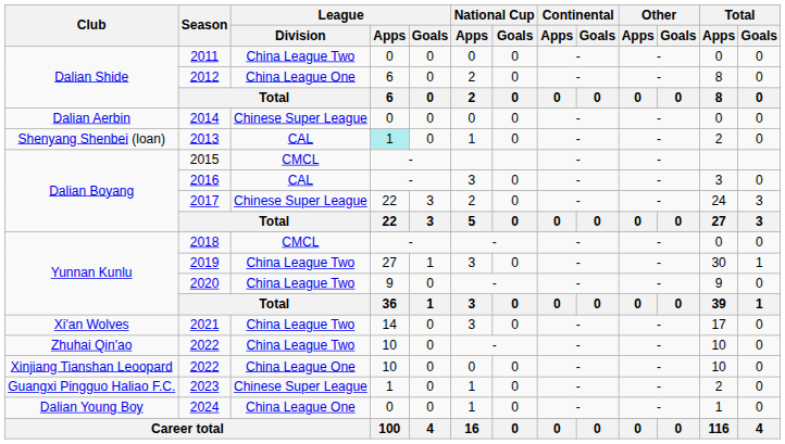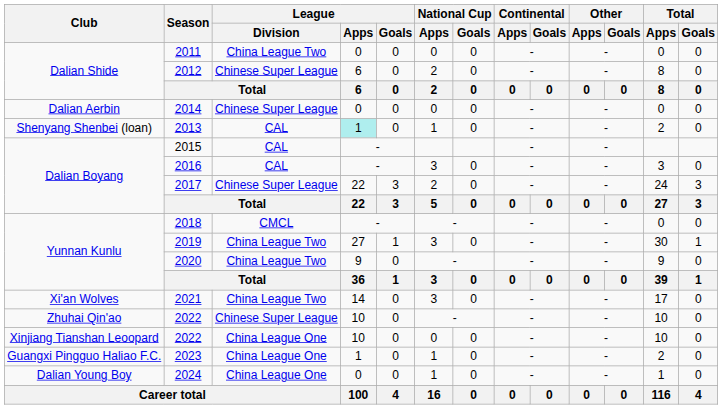2012 | League / Division: China League One -> Chinese Super League
2015 | League / Division: CMCL -> CAL
Zhuhai Qin'ao / 2022 | League / Division: China League Two -> Chinese Super League
2023 | League / Division: Chinese Super League -> China League One
